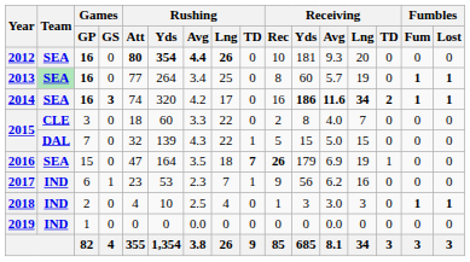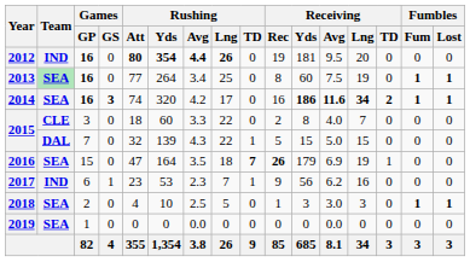2012 | Team: SEA -> IND
2012 | Receiving / Rec: 10 -> 19
2012 | Receiving / Avg: 9.3 -> 9.5
2013 | Receiving / Avg: 5.7 -> 7.5
2018 | Team: IND -> SEA
2018 | Rushing / Lng: 4 -> 5
2019 | Team: IND -> SEA
